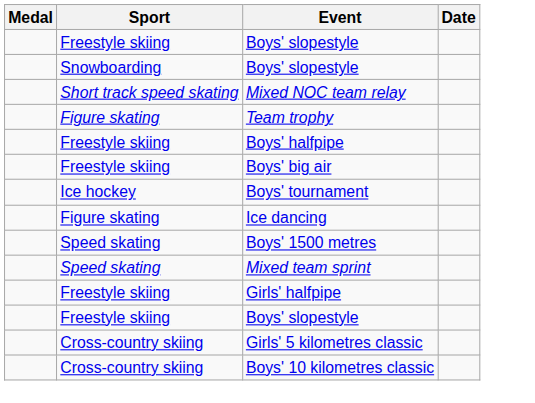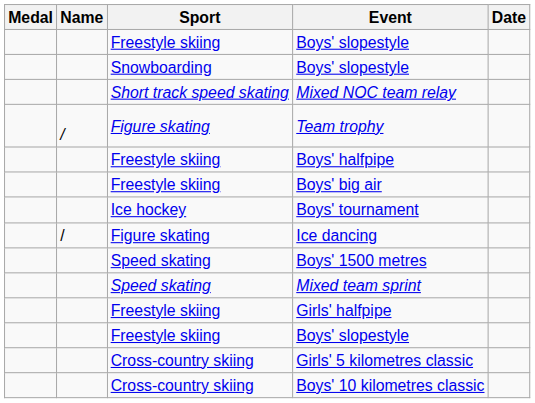+ column: Name | / | /
